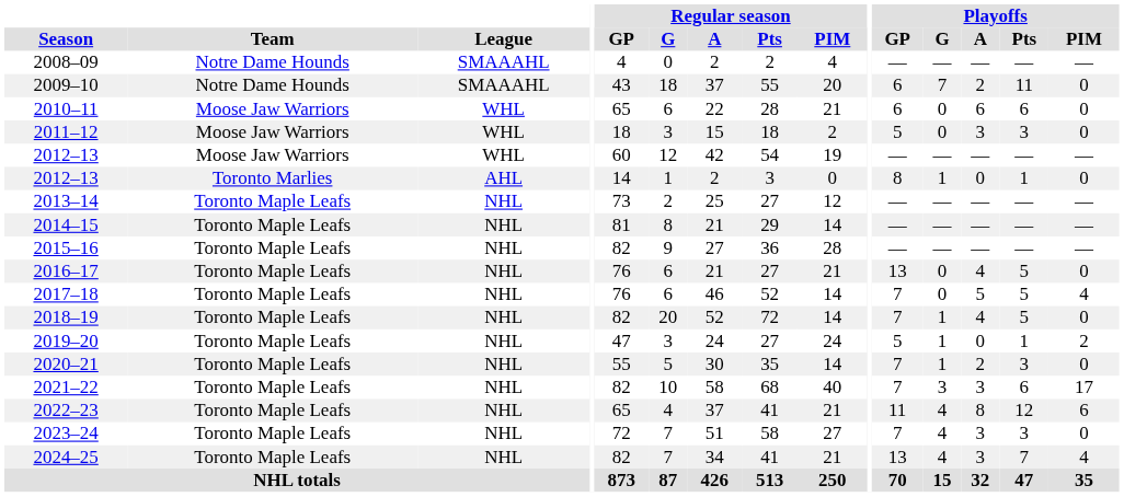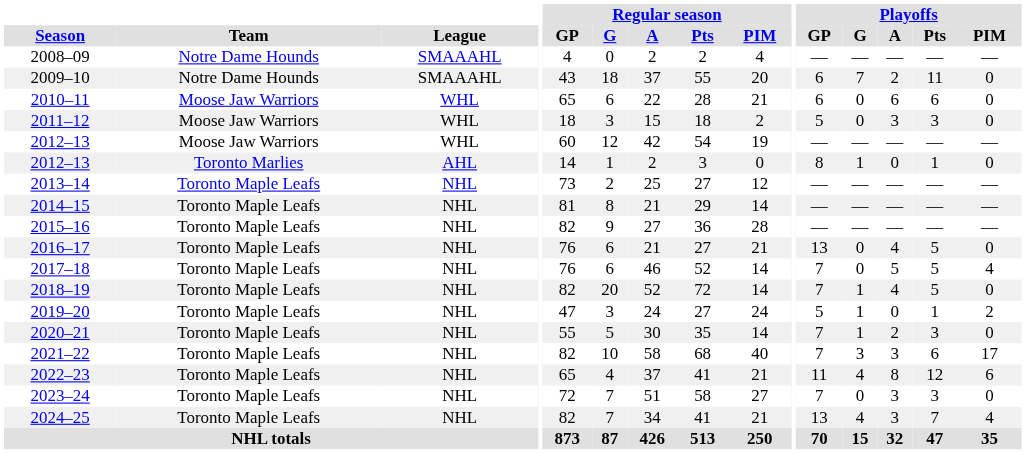2023–24 | Playoffs / G: 4 -> 0
